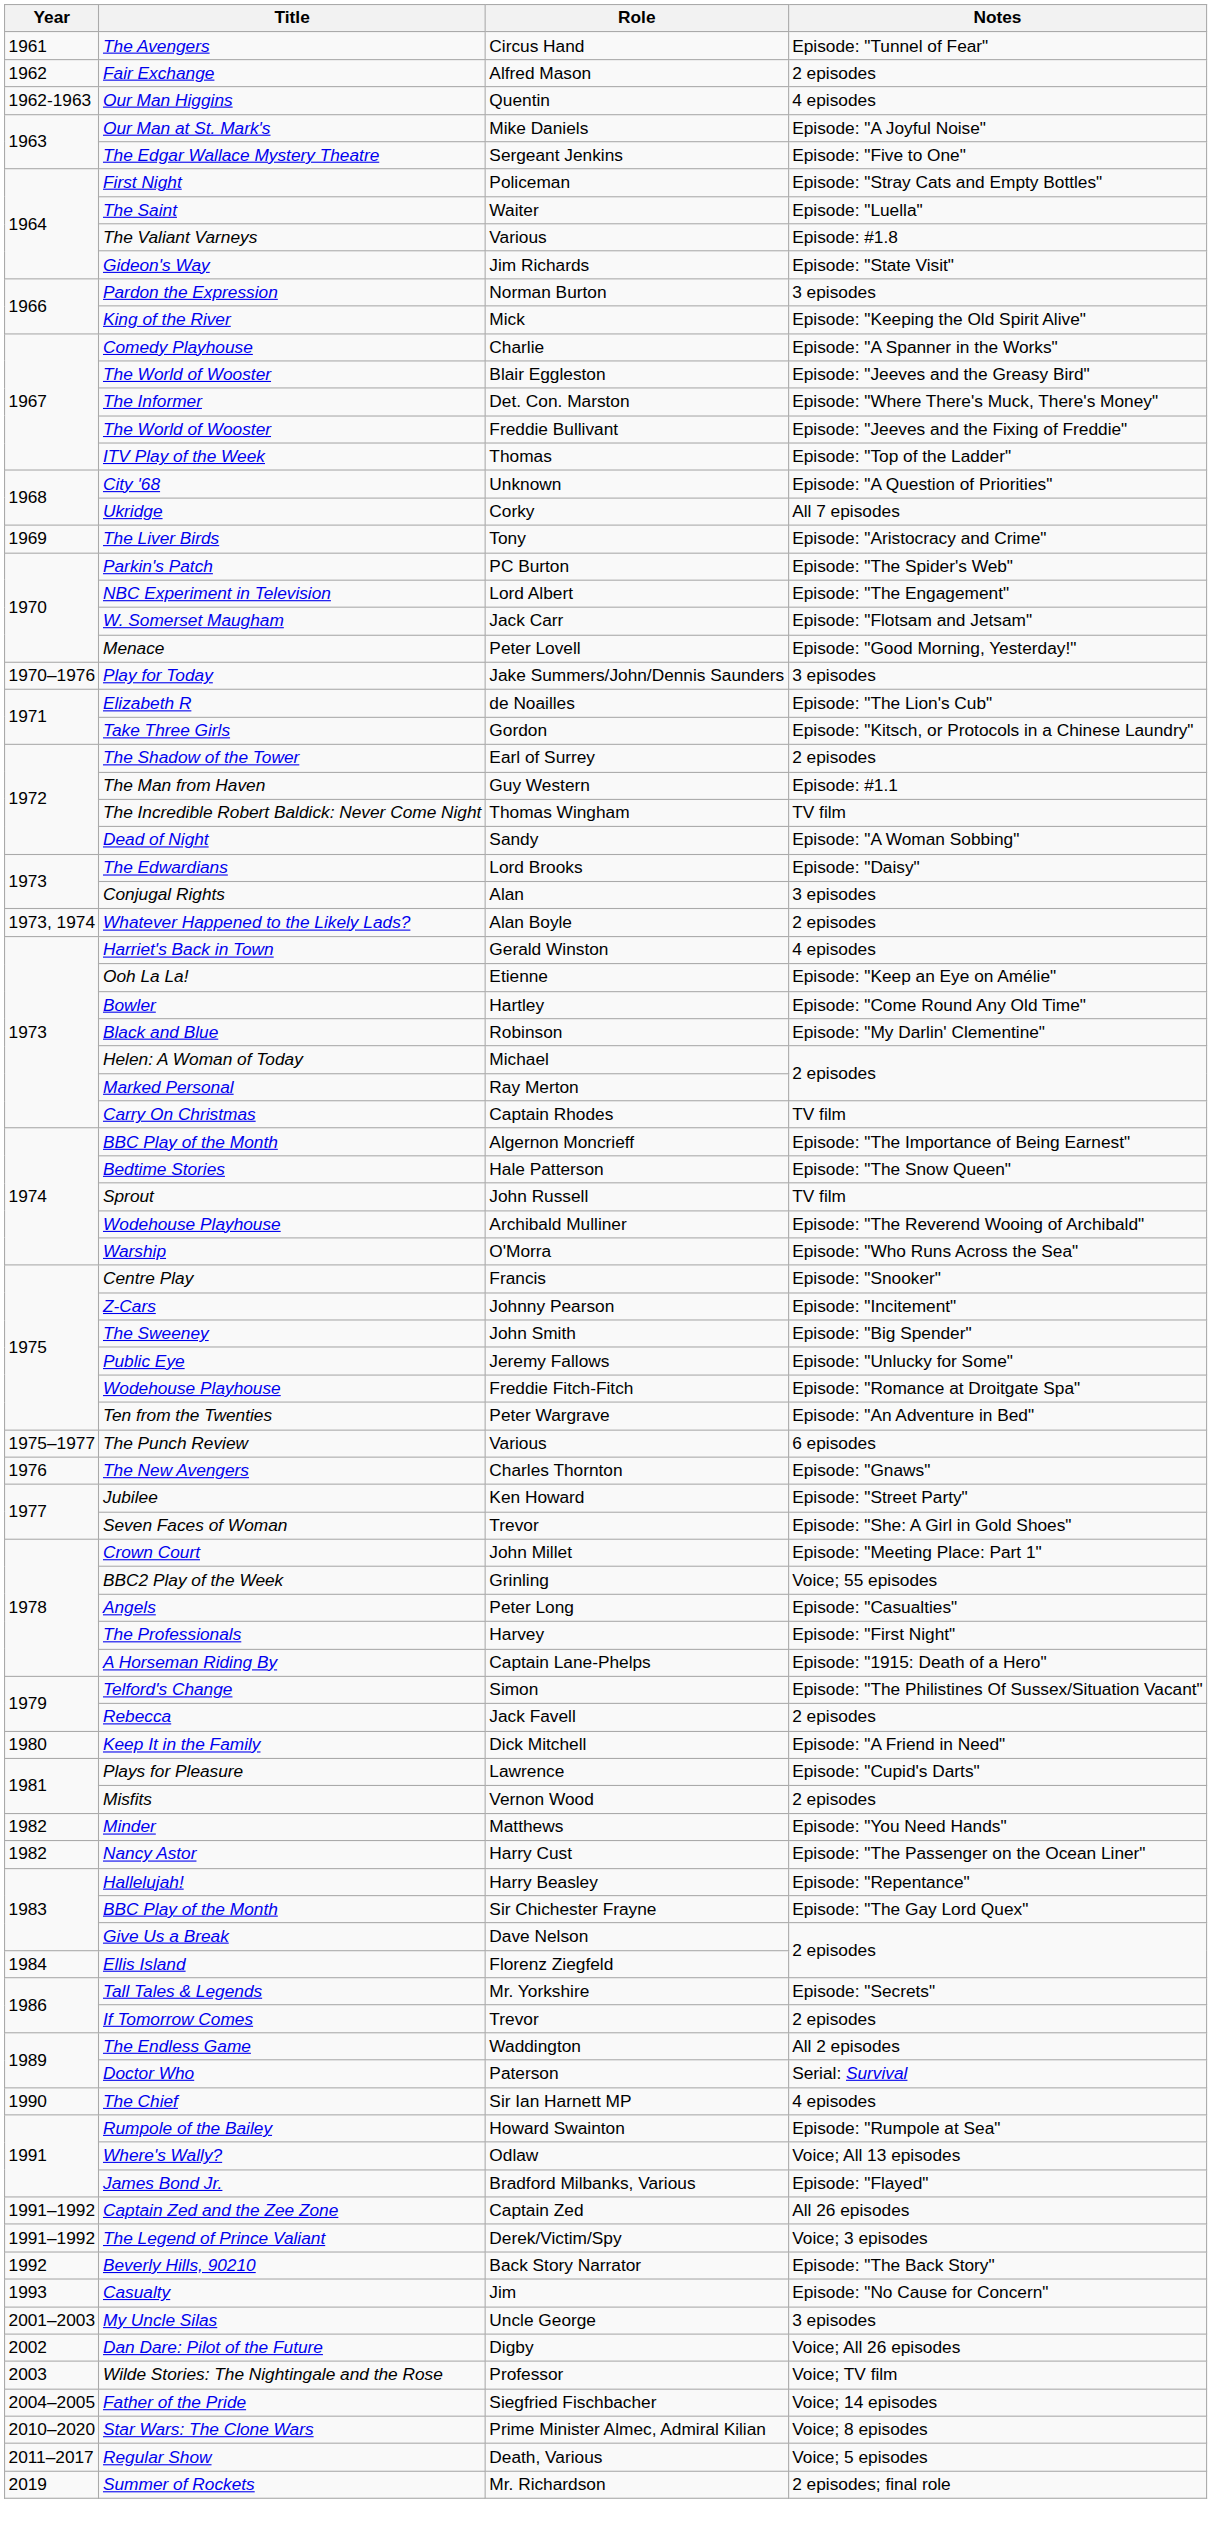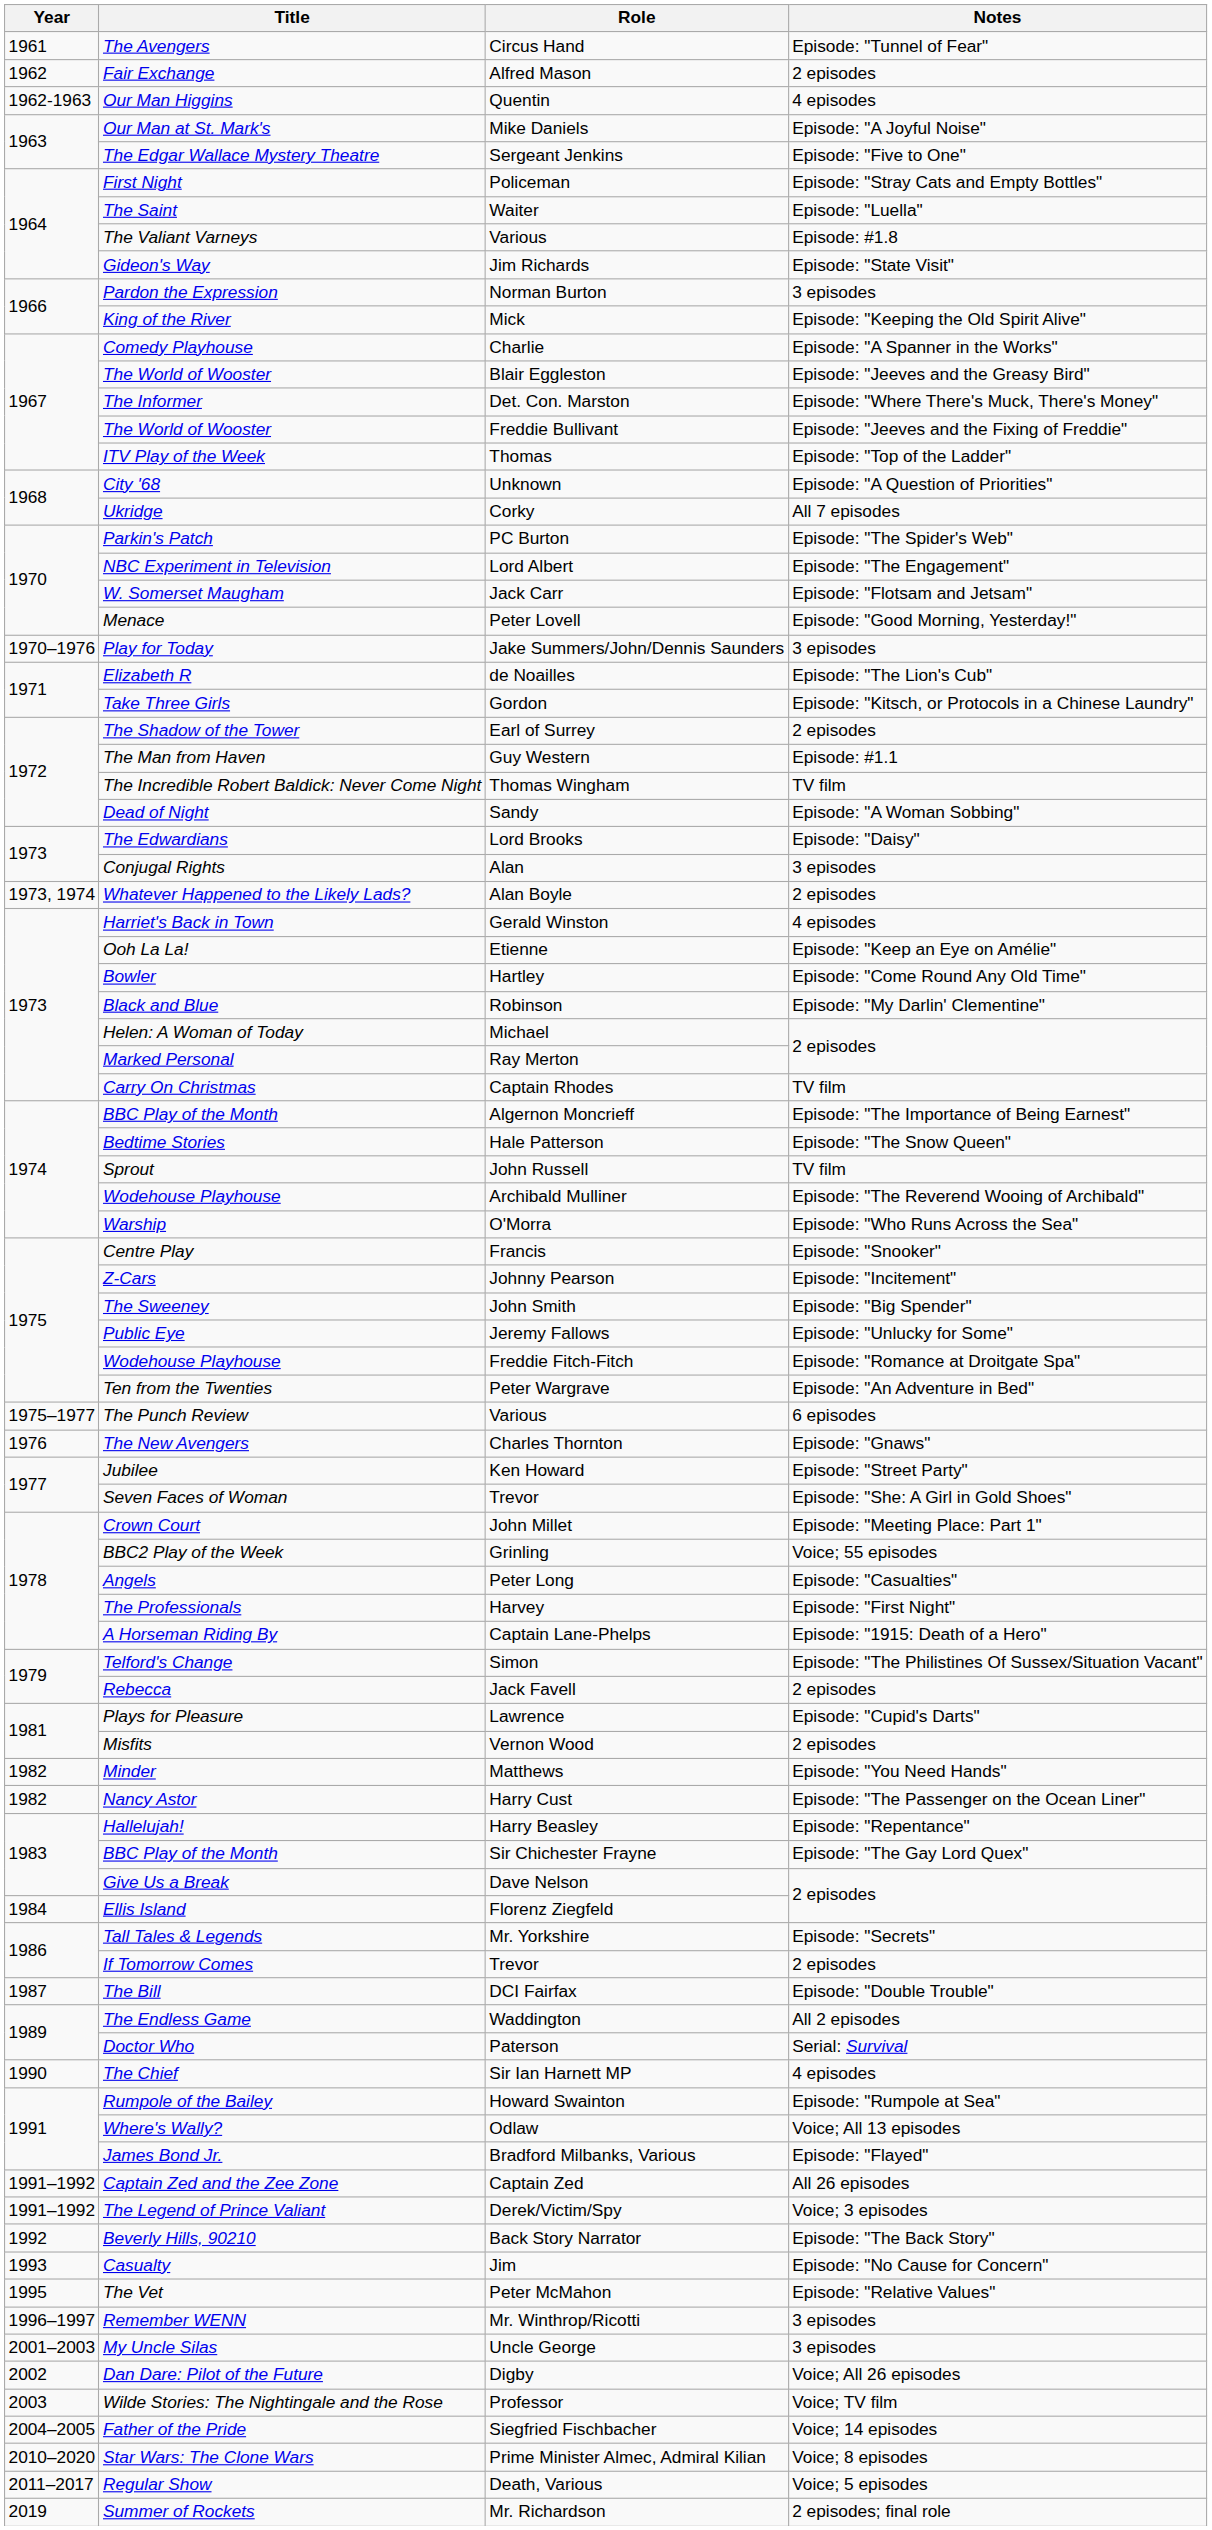- row: 1969 | The Liver Birds | Tony | Episode: "Aristocracy and Crime"
- row: 1980 | Keep It in the Family | Dick Mitchell | Episode: "A Friend in Need"
+ row: 1987 | The Bill | DCI Fairfax | Episode: "Double Trouble"
+ row: 1995 | The Vet | Peter McMahon | Episode: "Relative Values"
+ row: 1996–1997 | Remember WENN | Mr. Winthrop/Ricotti | 3 episodes
